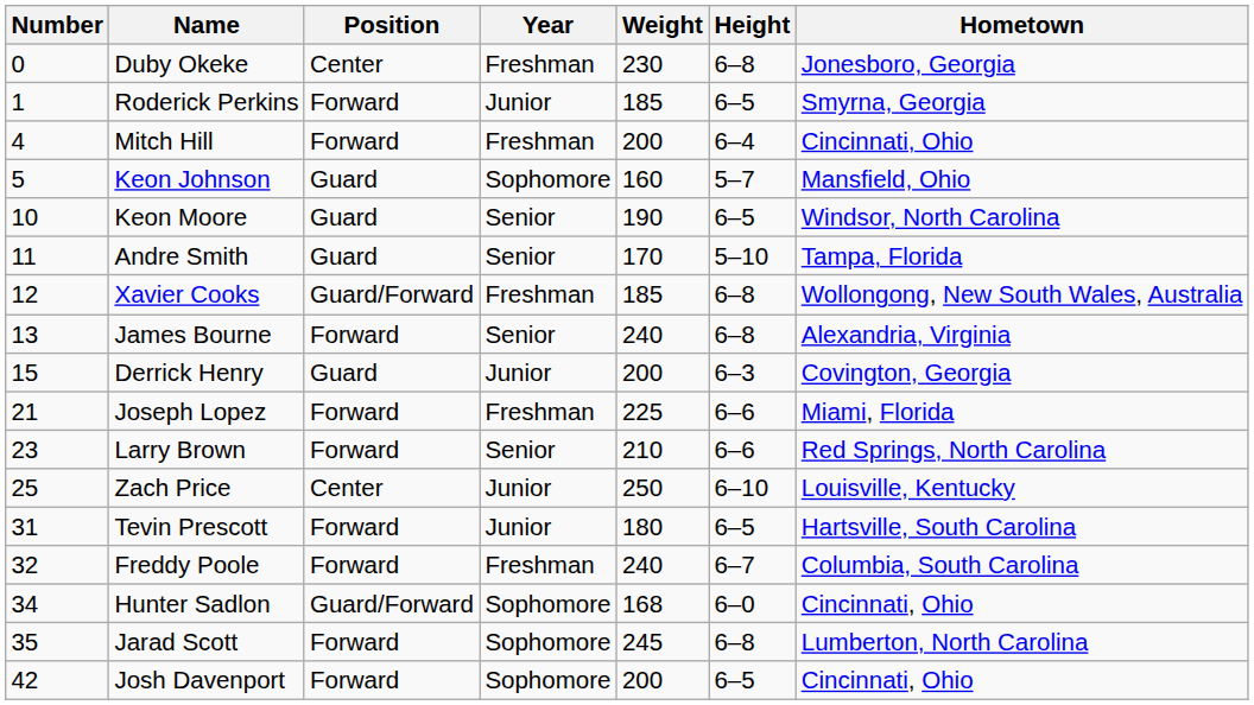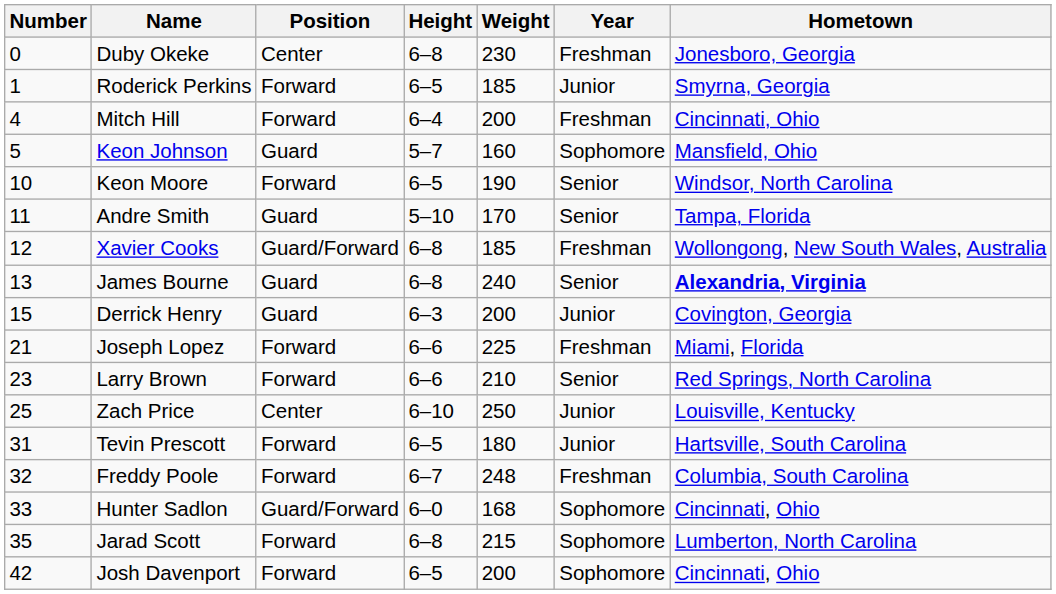columns swapped: Height <-> Year
Keon Moore | Position: Guard -> Forward
James Bourne | Position: Forward -> Guard
James Bourne | Hometown: normal -> bold
Freddy Poole | Weight: 240 -> 248
Hunter Sadlon | Number: 34 -> 33
Jarad Scott | Weight: 245 -> 215
